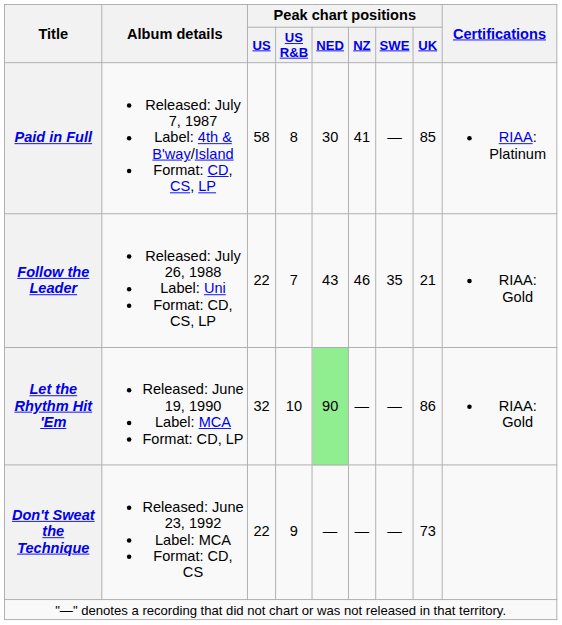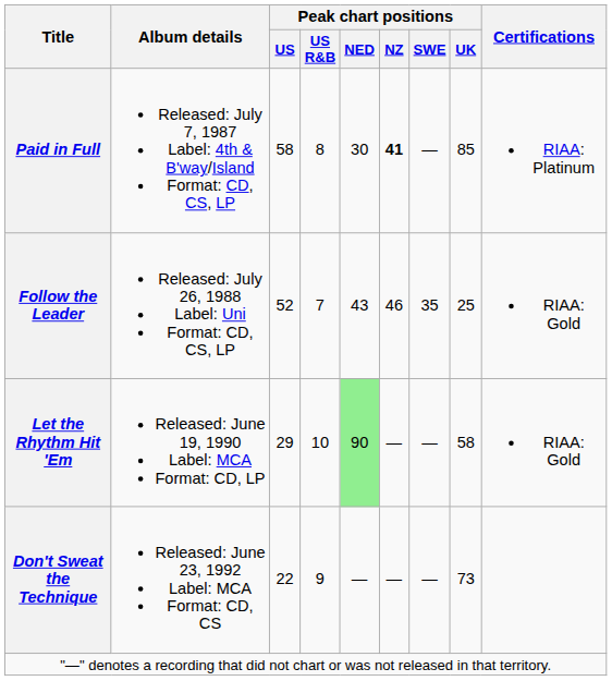Paid in Full | Peak chart positions / NZ: normal -> bold
Follow the Leader | Peak chart positions / US: 22 -> 52
Follow the Leader | Peak chart positions / UK: 21 -> 25
Let the Rhythm Hit 'Em | Peak chart positions / US: 32 -> 29
Let the Rhythm Hit 'Em | Peak chart positions / UK: 86 -> 58
